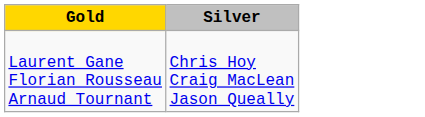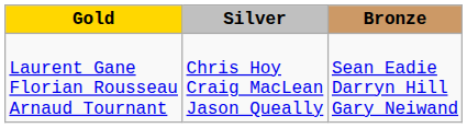+ column: Bronze | Sean Eadie Darryn Hill Gary Neiwand
